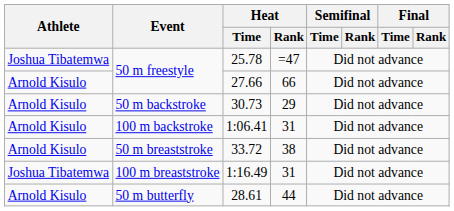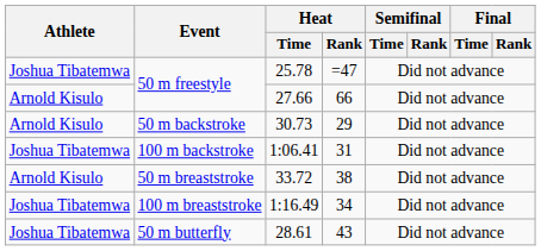1:06.41 | Athlete: Arnold Kisulo -> Joshua Tibatemwa
1:16.49 | Heat / Rank: 31 -> 34
28.61 | Athlete: Arnold Kisulo -> Joshua Tibatemwa
28.61 | Heat / Rank: 44 -> 43
